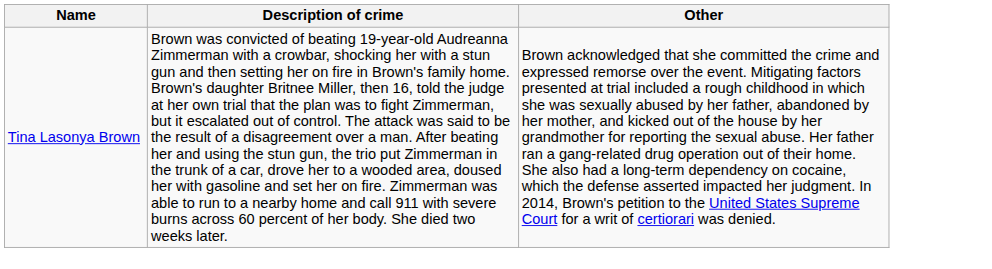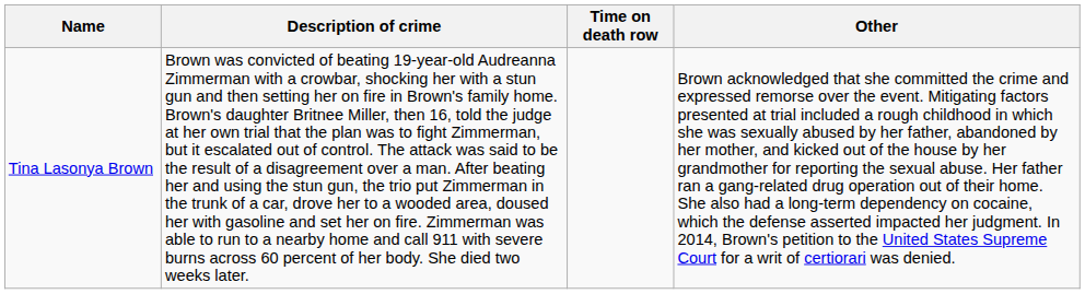+ column: Time on death row
